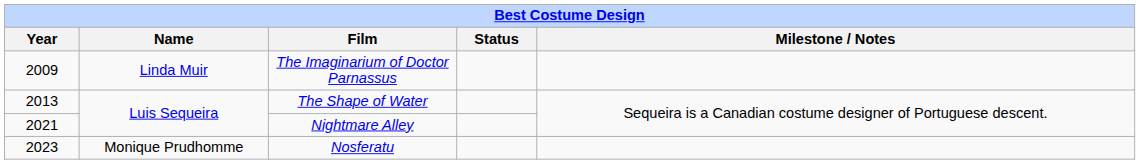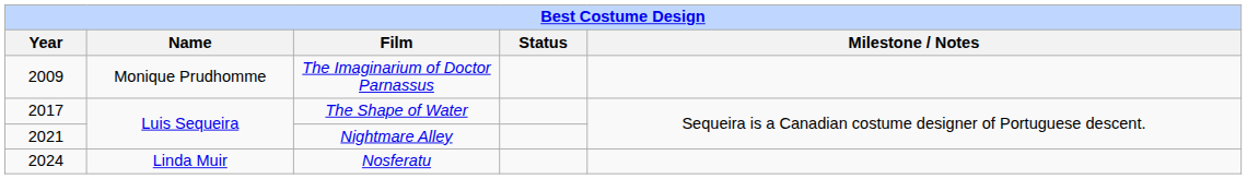The Imaginarium of Doctor Parnassus | Name: Linda Muir -> Monique Prudhomme
The Shape of Water | Year: 2013 -> 2017
Nosferatu | Year: 2023 -> 2024
Nosferatu | Name: Monique Prudhomme -> Linda Muir
